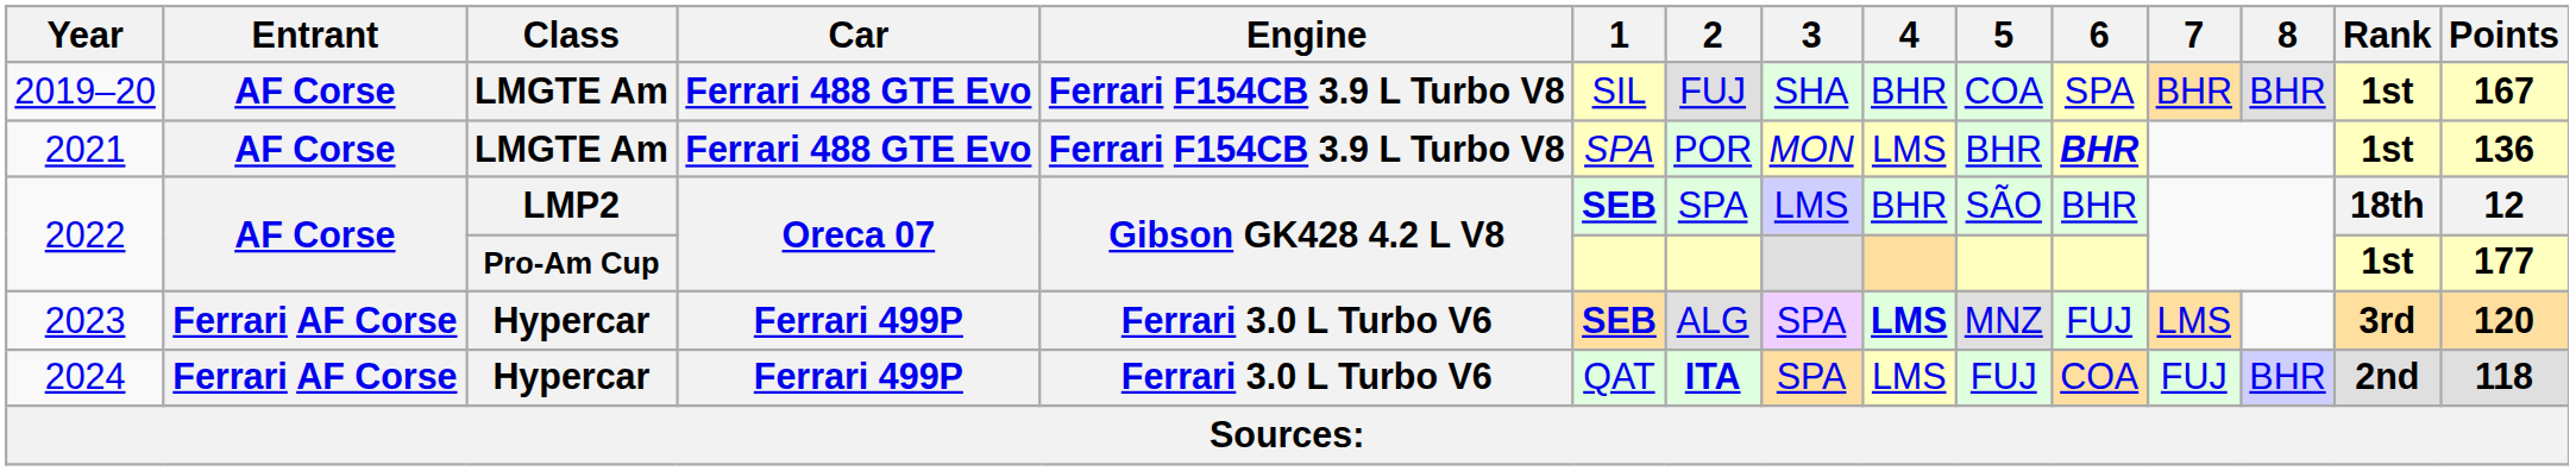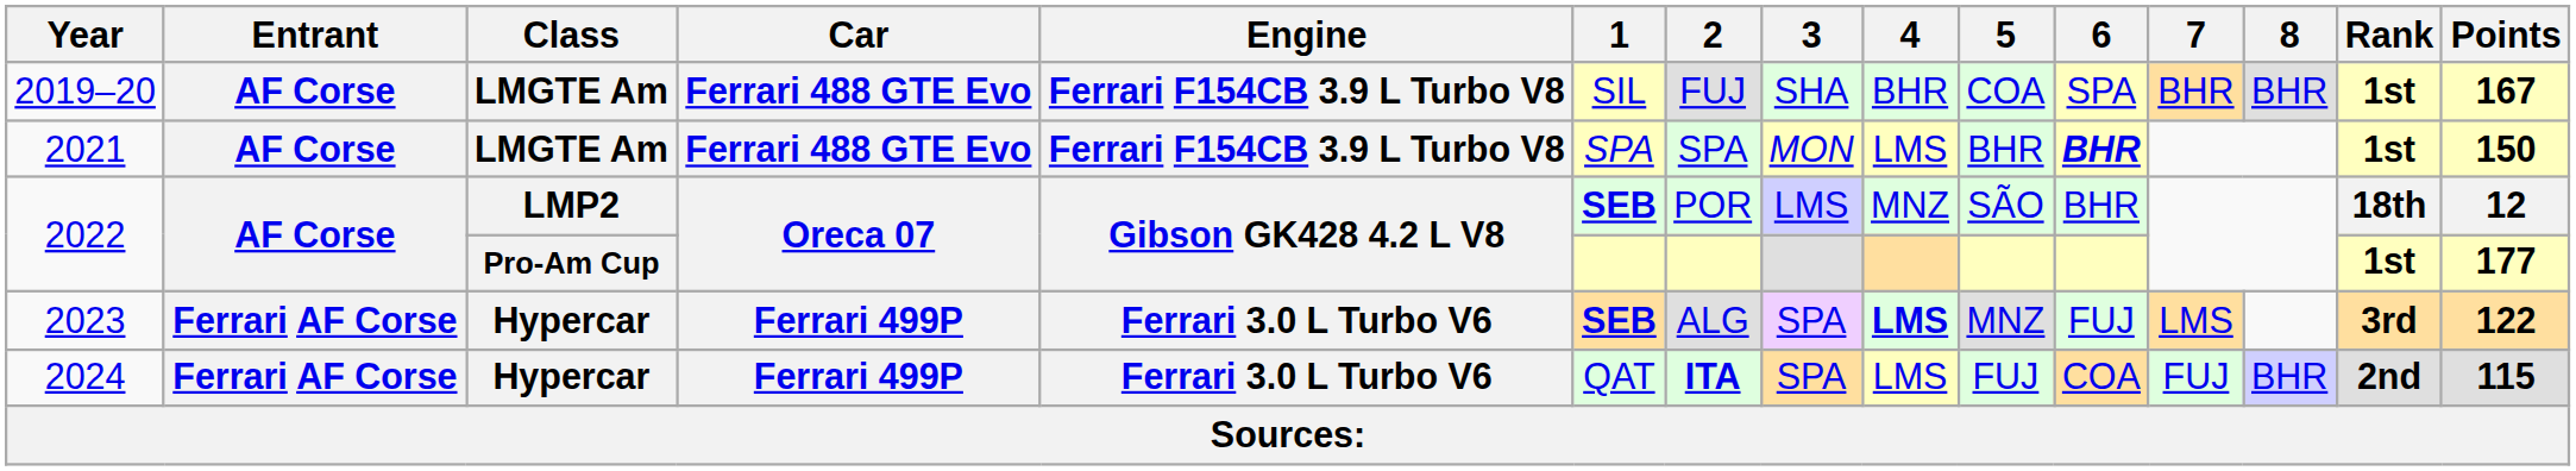2021 | 2: POR -> SPA
2021 | Points: 136 -> 150
2022 / LMP2 | 2: SPA -> POR
2022 / LMP2 | 4: BHR -> MNZ
2023 | Points: 120 -> 122
2024 | Points: 118 -> 115
